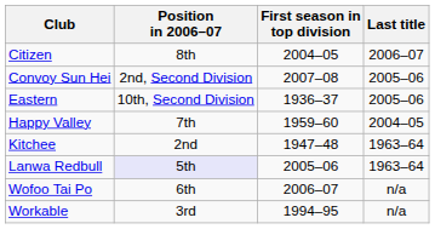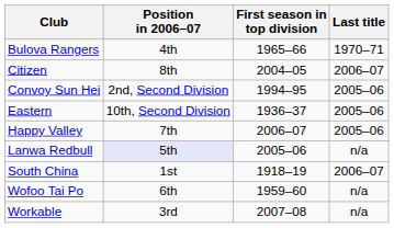+ row: Bulova Rangers | 4th | 1965–66 | 1970–71
Convoy Sun Hei | First season in top division: 2007–08 -> 1994–95
Happy Valley | First season in top division: 1959–60 -> 2006–07
Happy Valley | Last title: 2004–05 -> 2005–06
- row: Kitchee | 2nd | 1947–48 | 1963–64
Lanwa Redbull | Last title: 1963–64 -> n/a
+ row: South China | 1st | 1918–19 | 2006–07
Wofoo Tai Po | First season in top division: 2006–07 -> 1959–60
Workable | First season in top division: 1994–95 -> 2007–08
